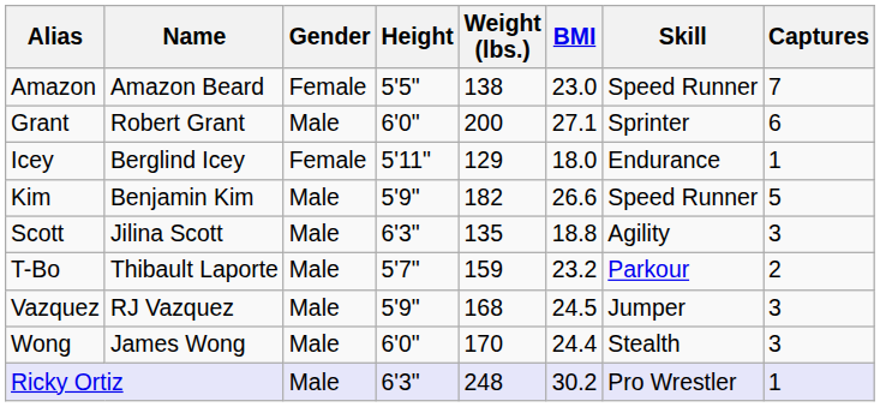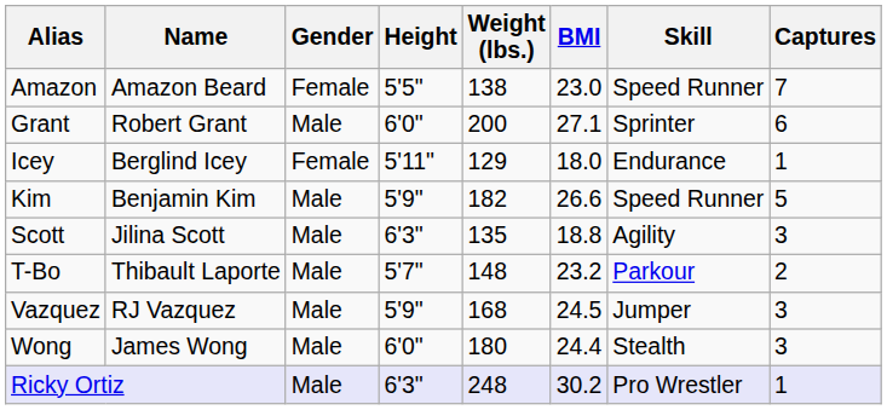T-Bo | Weight (lbs.): 159 -> 148
Wong | Weight (lbs.): 170 -> 180
